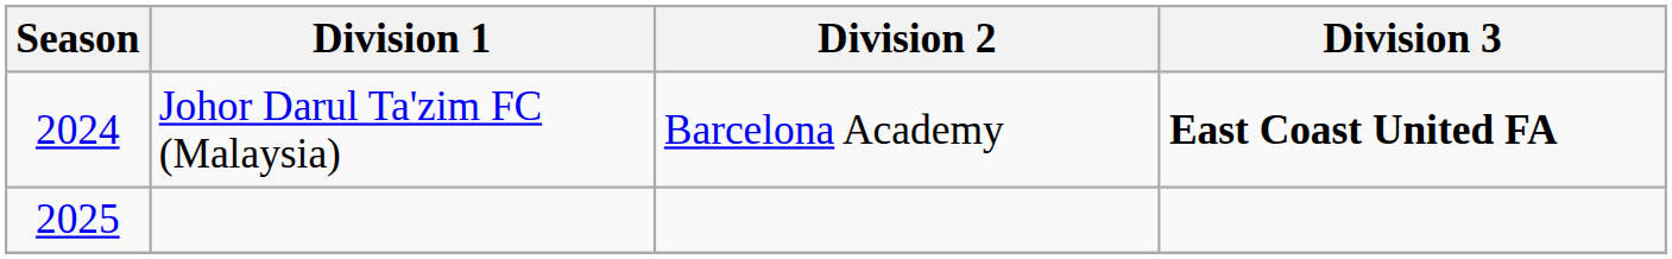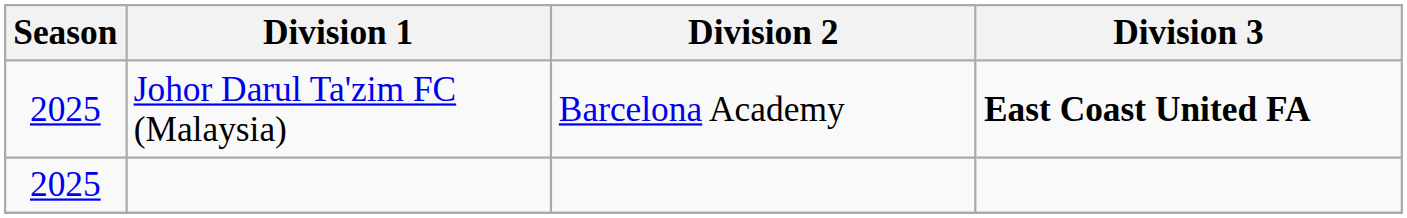Johor Darul Ta'zim FC (Malaysia) | Season: 2024 -> 2025
